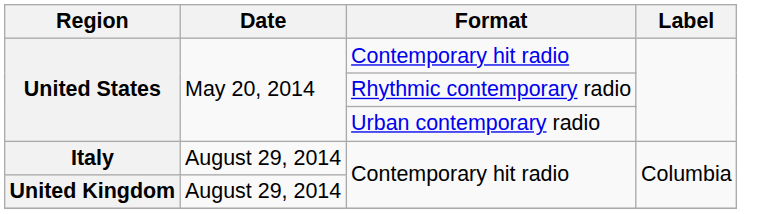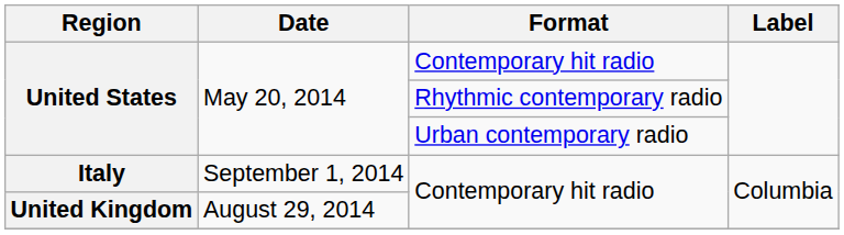Italy | Date: August 29, 2014 -> September 1, 2014
